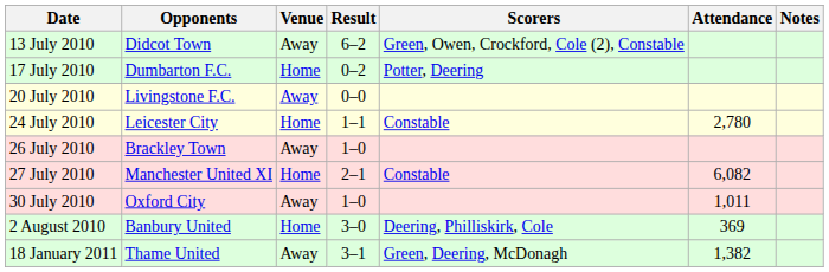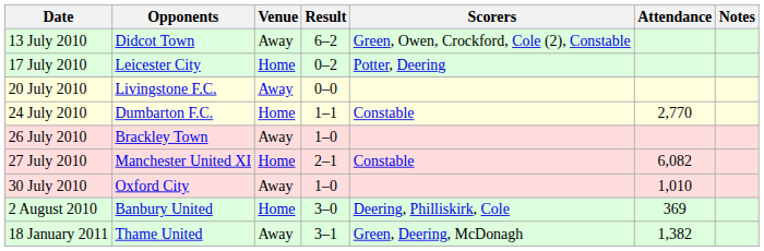17 July 2010 | Opponents: Dumbarton F.C. -> Leicester City
24 July 2010 | Opponents: Leicester City -> Dumbarton F.C.
24 July 2010 | Attendance: 2,780 -> 2,770
30 July 2010 | Attendance: 1,011 -> 1,010
